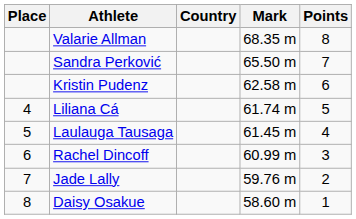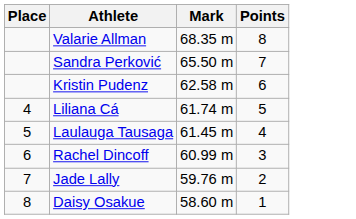- column: Country
